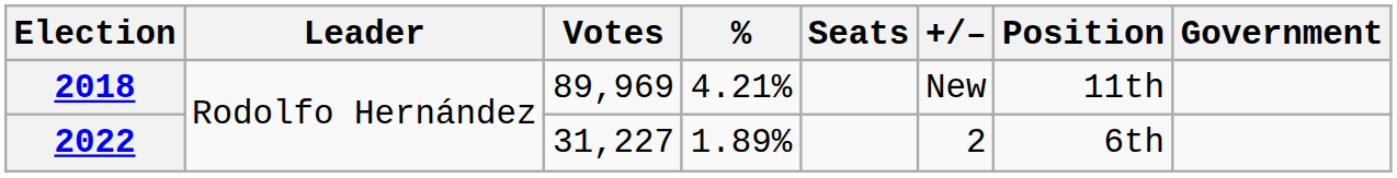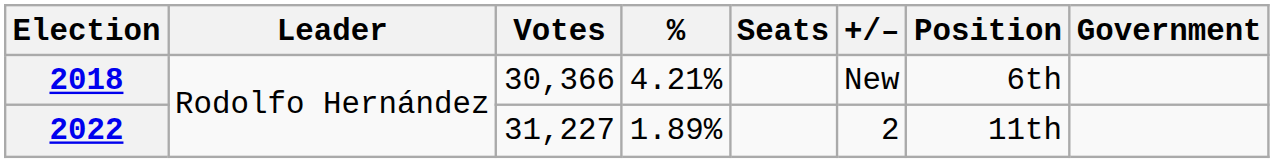2018 | Votes: 89,969 -> 30,366
2018 | Position: 11th -> 6th
2022 | Position: 6th -> 11th
